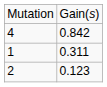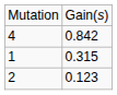1 | column 2: 0.311 -> 0.315
